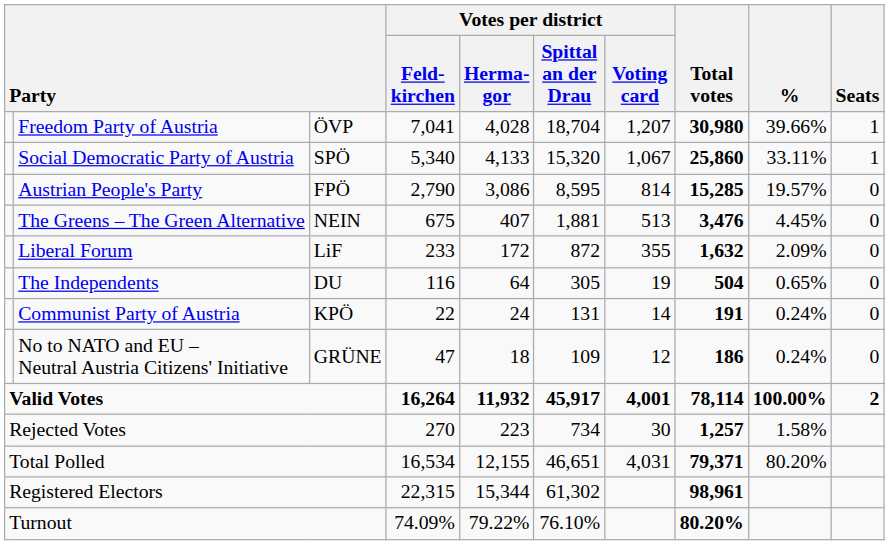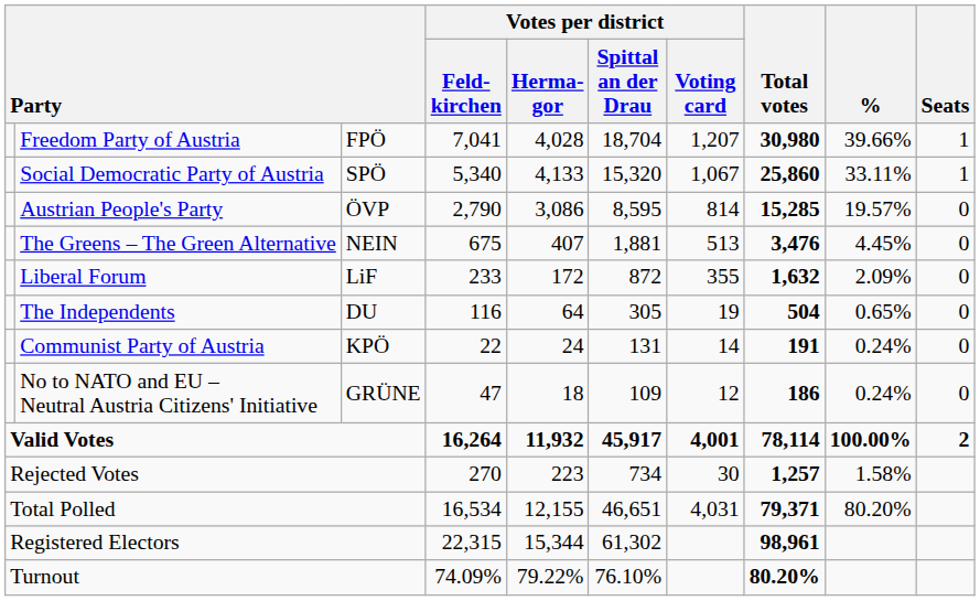Freedom Party of Austria | column 3: ÖVP -> FPÖ
Austrian People's Party | column 3: FPÖ -> ÖVP
